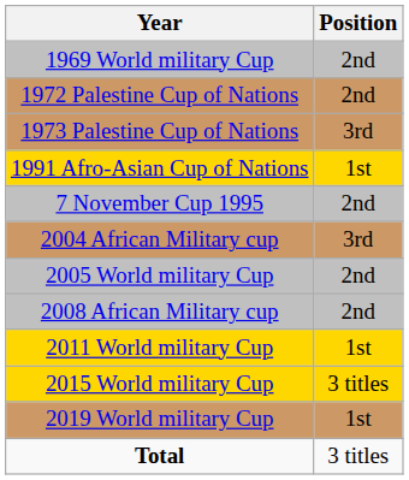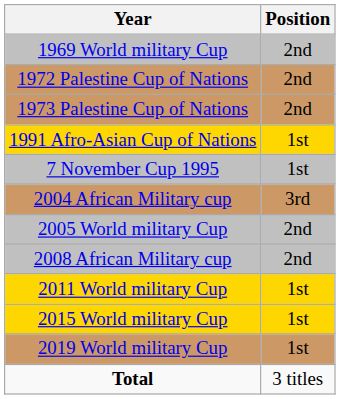1973 Palestine Cup of Nations | Position: 3rd -> 2nd
7 November Cup 1995 | Position: 2nd -> 1st
2015 World military Cup | Position: 3 titles -> 1st
